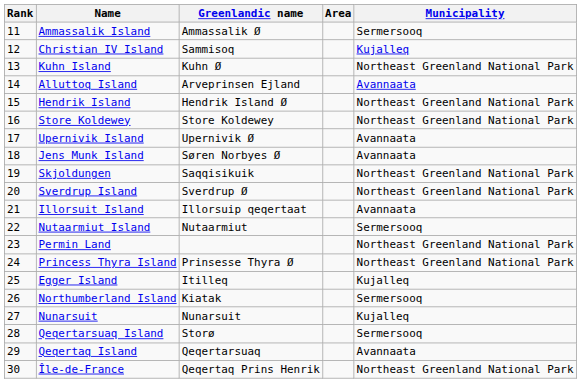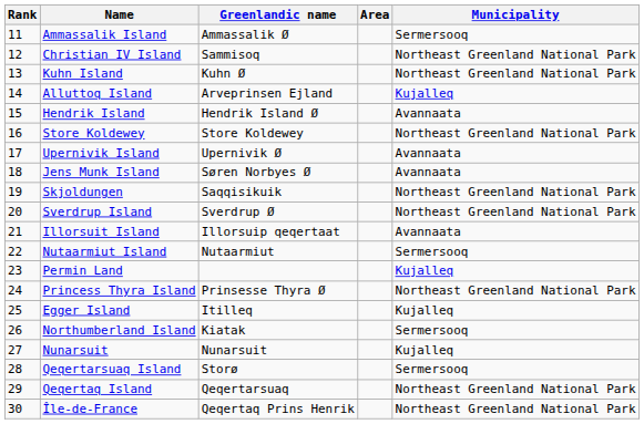Christian IV Island | Municipality: Kujalleq -> Northeast Greenland National Park
Alluttoq Island | Municipality: Avannaata -> Kujalleq
Hendrik Island | Municipality: Northeast Greenland National Park -> Avannaata
Permin Land | Municipality: Northeast Greenland National Park -> Kujalleq
Qeqertaq Island | Municipality: Avannaata -> Northeast Greenland National Park
